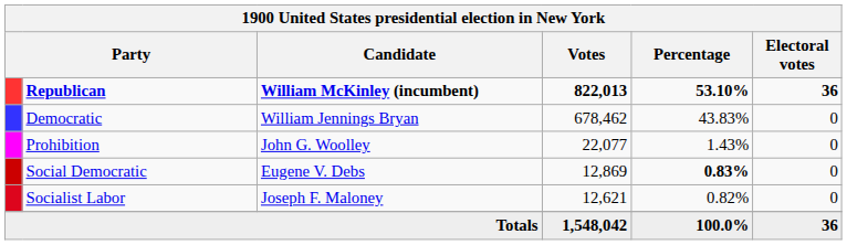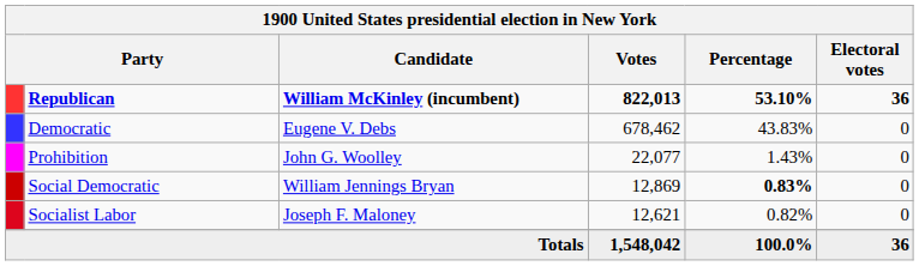Democratic | Candidate: William Jennings Bryan -> Eugene V. Debs
Social Democratic | Candidate: Eugene V. Debs -> William Jennings Bryan
